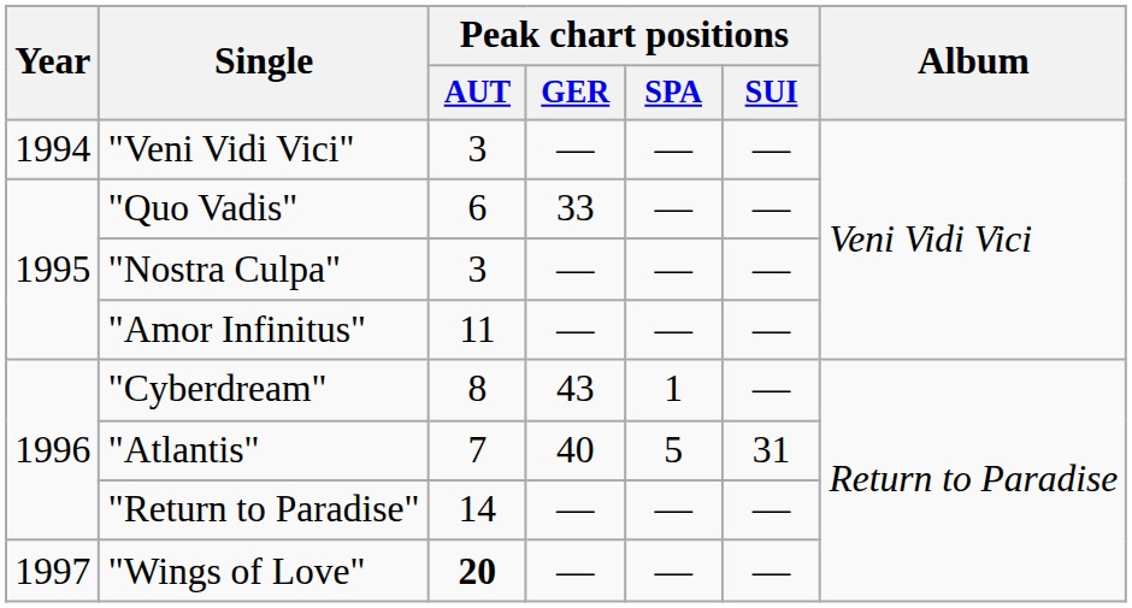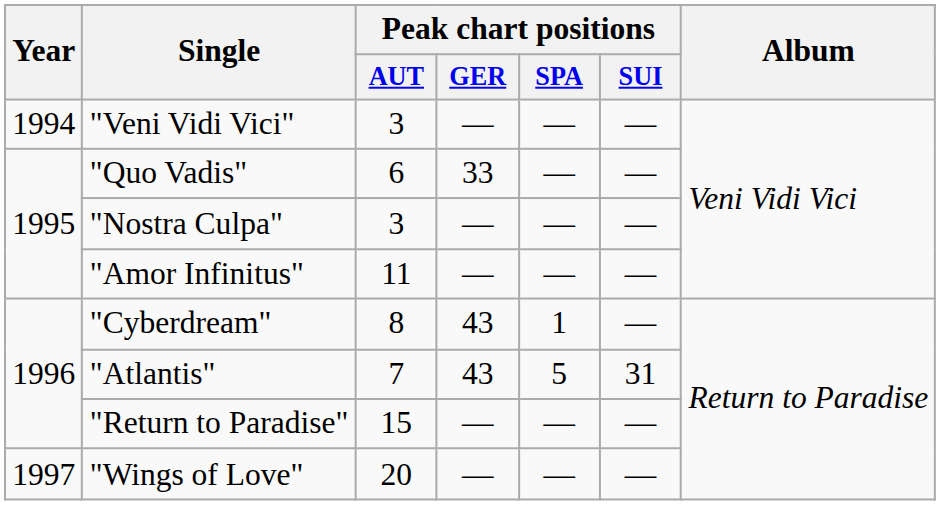"Atlantis" | Peak chart positions / GER: 40 -> 43
"Return to Paradise" | Peak chart positions / AUT: 14 -> 15
"Wings of Love" | Peak chart positions / AUT: bold -> normal
